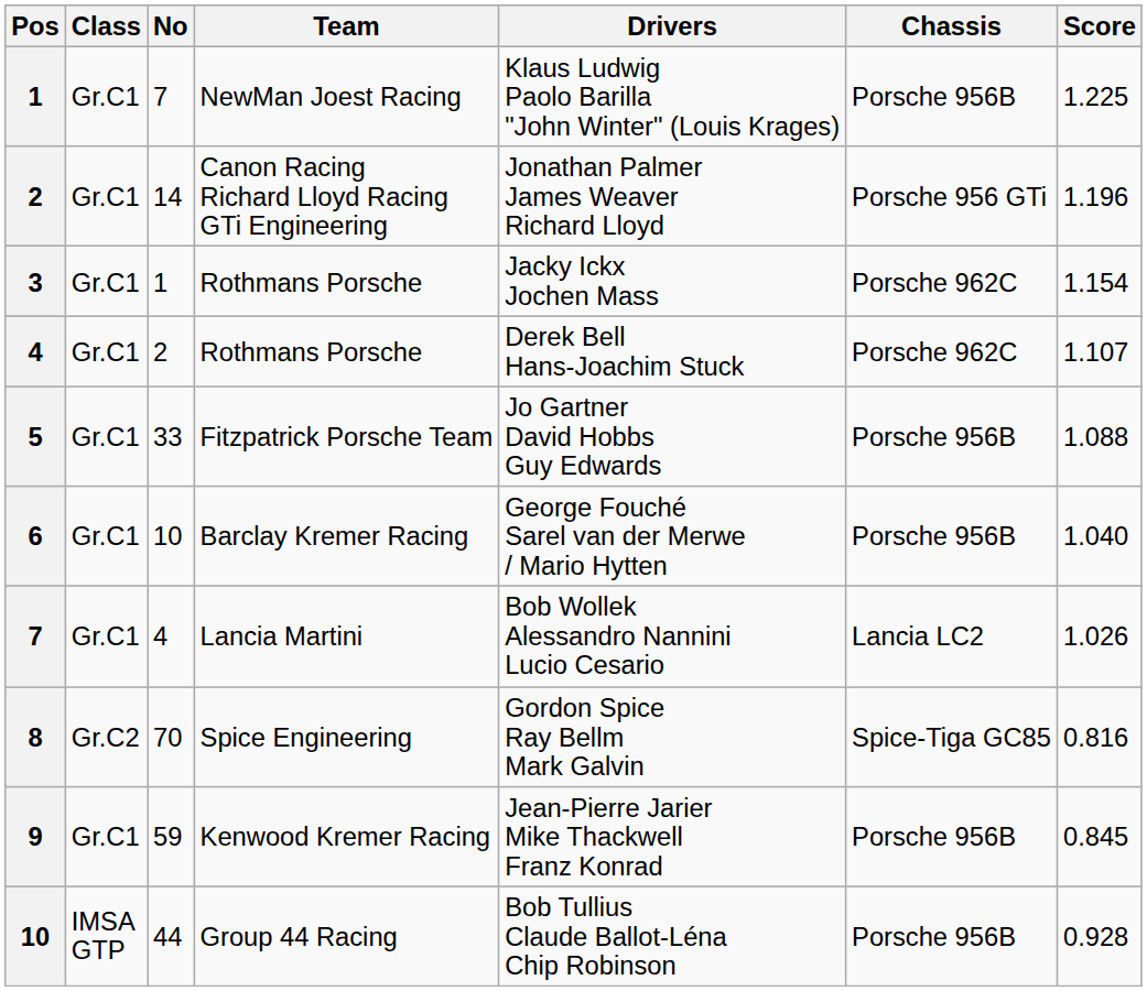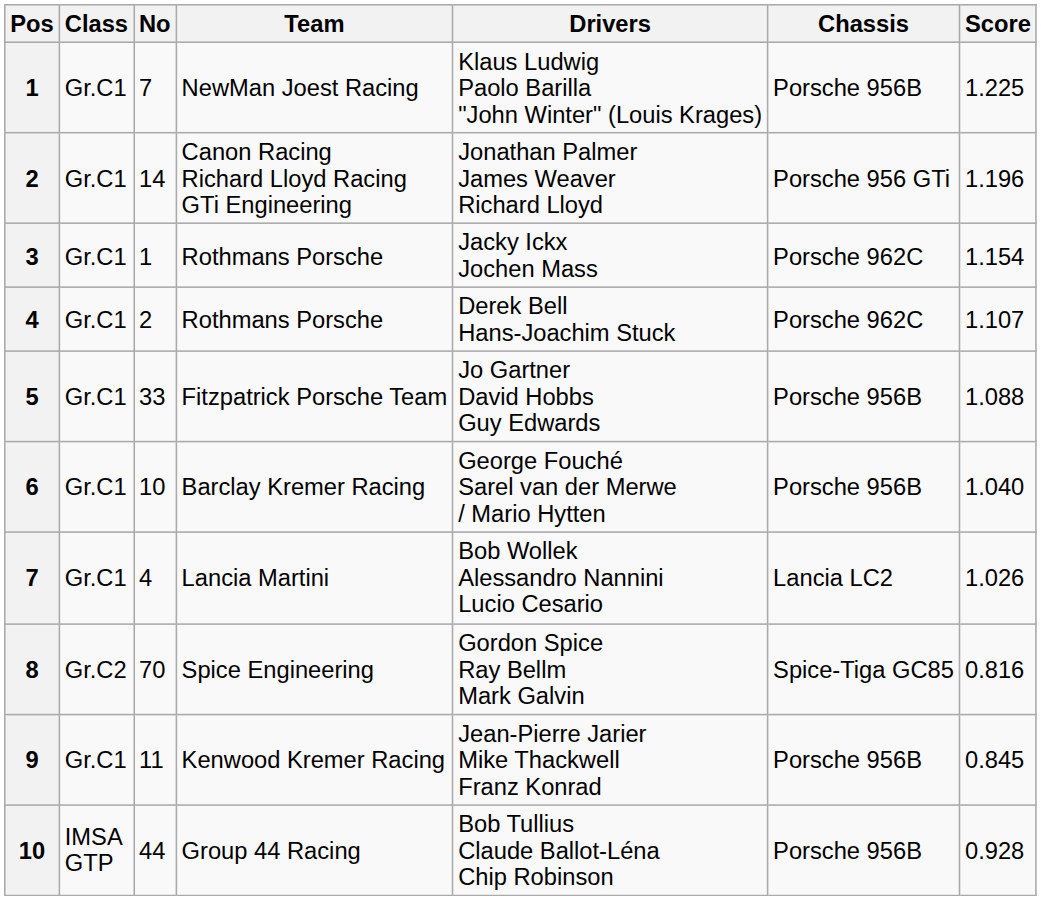Kenwood Kremer Racing | No: 59 -> 11
